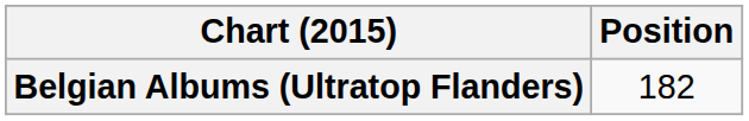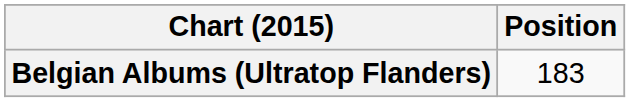Belgian Albums (Ultratop Flanders) | Position: 182 -> 183
